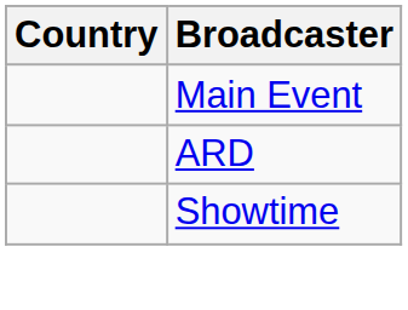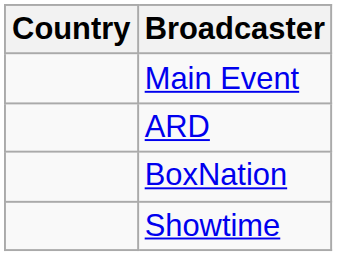+ row: BoxNation
